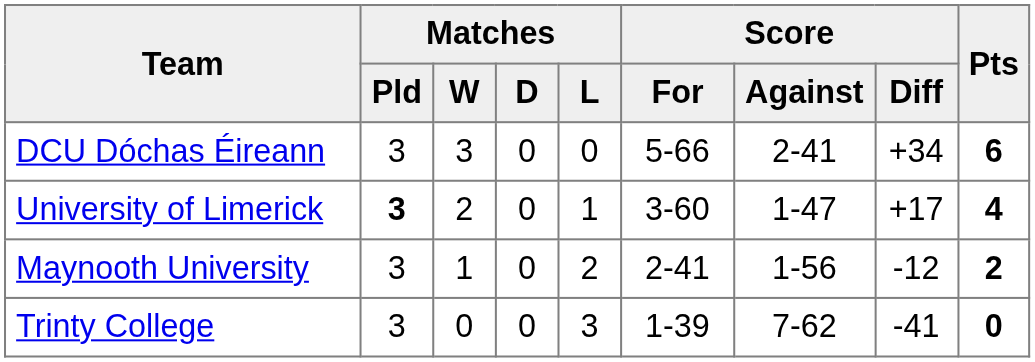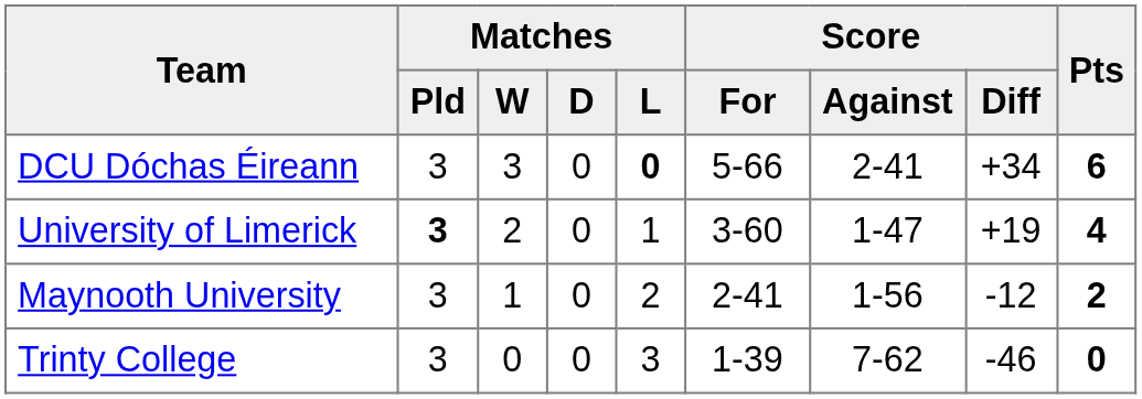DCU Dóchas Éireann | Matches / L: normal -> bold
University of Limerick | Score / Diff: +17 -> +19
Trinty College | Score / Diff: -41 -> -46
